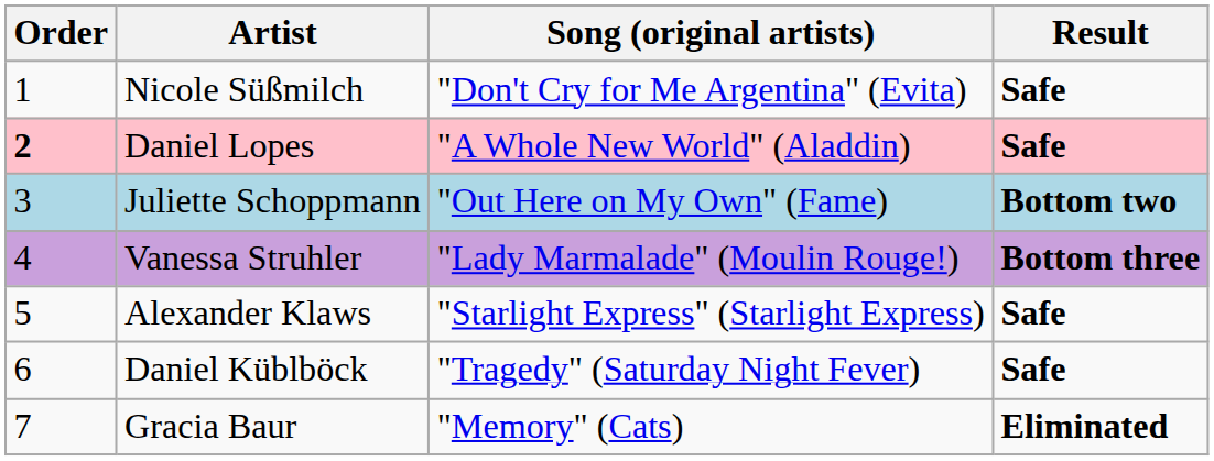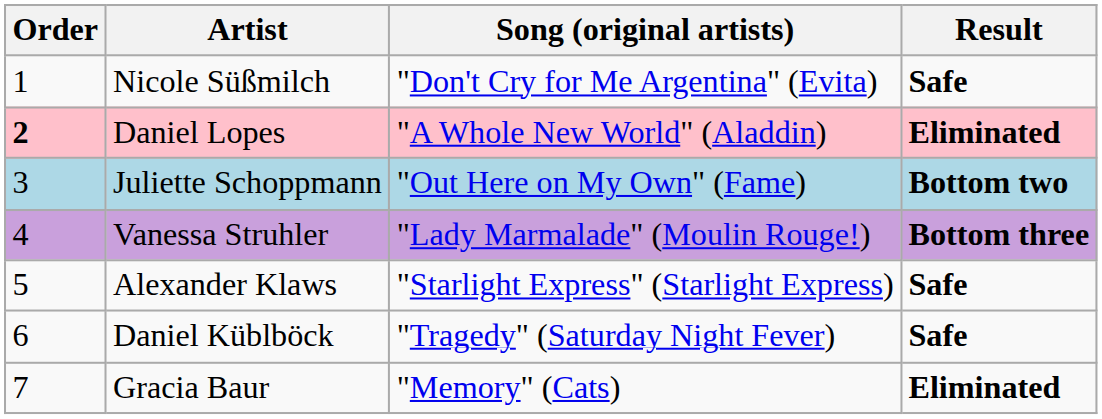Daniel Lopes | Result: Safe -> Eliminated
